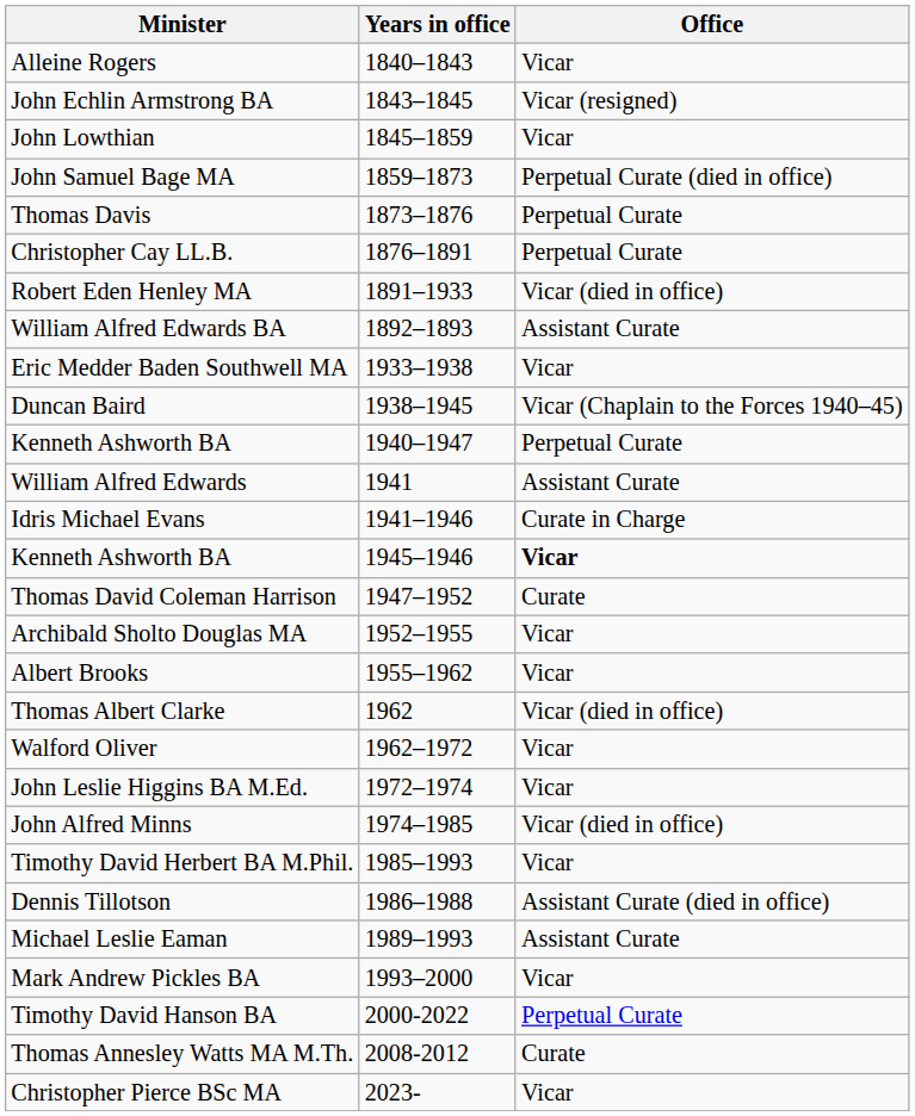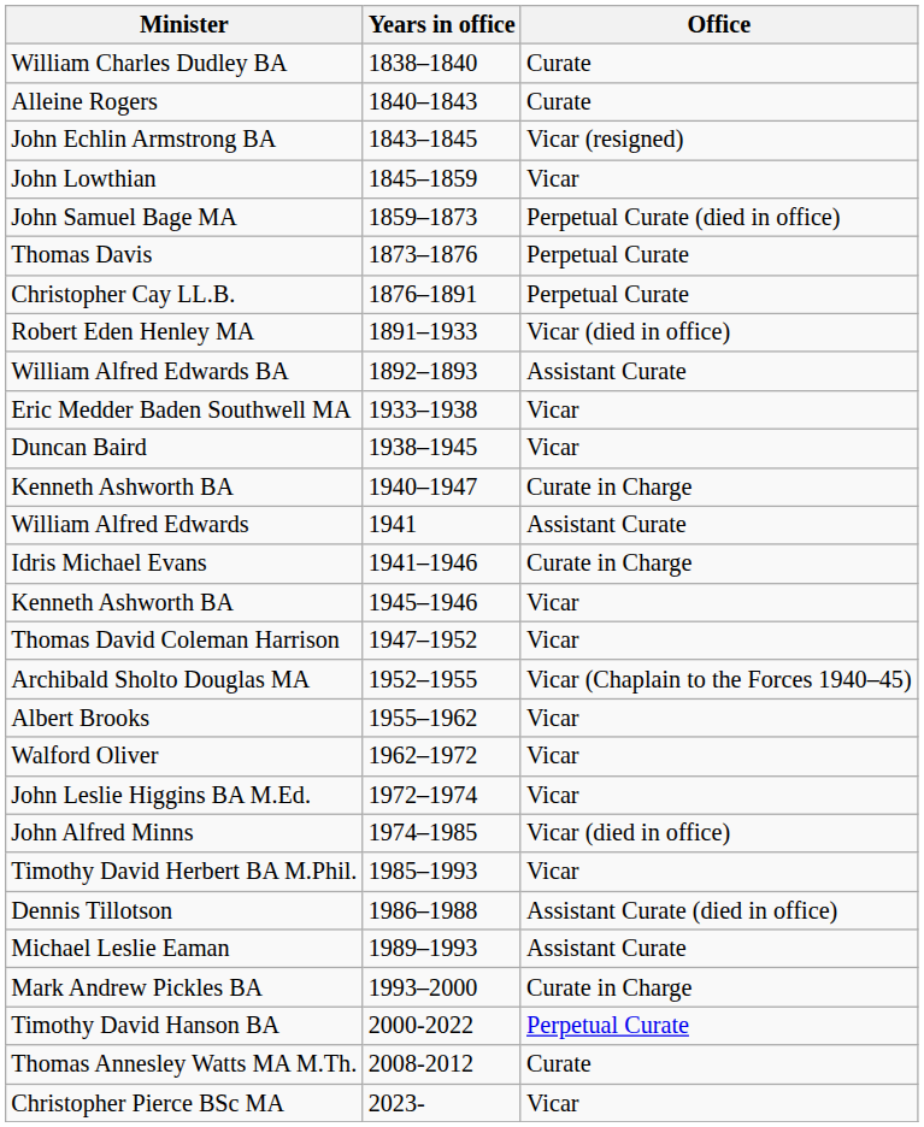+ row: William Charles Dudley BA | 1838–1840 | Curate
Alleine Rogers | Office: Vicar -> Curate
Duncan Baird | Office: Vicar (Chaplain to the Forces 1940–45) -> Vicar
Kenneth Ashworth BA / 1940–1947 | Office: Perpetual Curate -> Curate in Charge
Kenneth Ashworth BA / 1945–1946 | Office: bold -> normal
Thomas David Coleman Harrison | Office: Curate -> Vicar
Archibald Sholto Douglas MA | Office: Vicar -> Vicar (Chaplain to the Forces 1940–45)
- row: Thomas Albert Clarke | 1962 | Vicar (died in office)
Mark Andrew Pickles BA | Office: Vicar -> Curate in Charge
